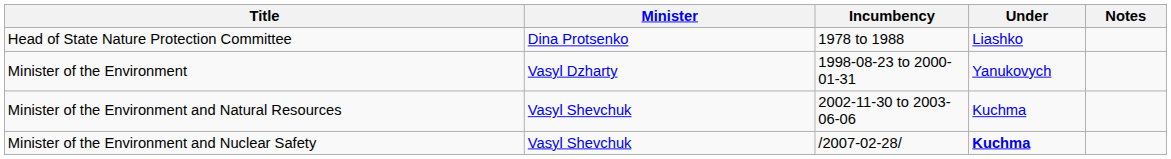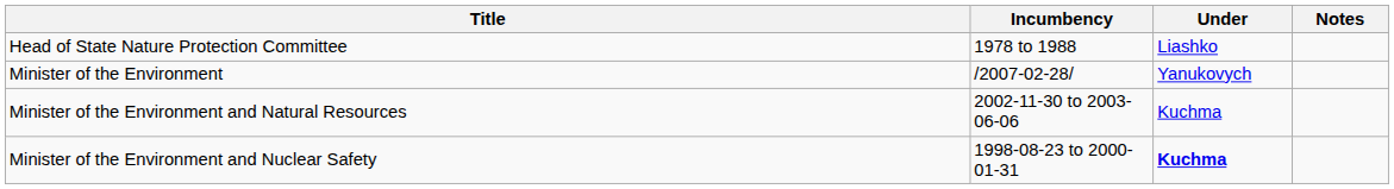- column: Minister | Dina Protsenko | Vasyl Dzharty | Vasyl Shevchuk | Vasyl Shevchuk
Minister of the Environment | Incumbency: 1998-08-23 to 2000-01-31 -> /2007-02-28/
Minister of the Environment and Nuclear Safety | Incumbency: /2007-02-28/ -> 1998-08-23 to 2000-01-31
